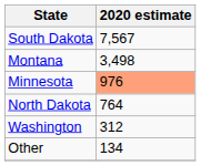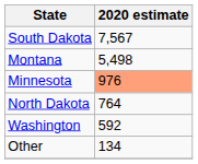Montana | 2020 estimate: 3,498 -> 5,498
Washington | 2020 estimate: 312 -> 592
